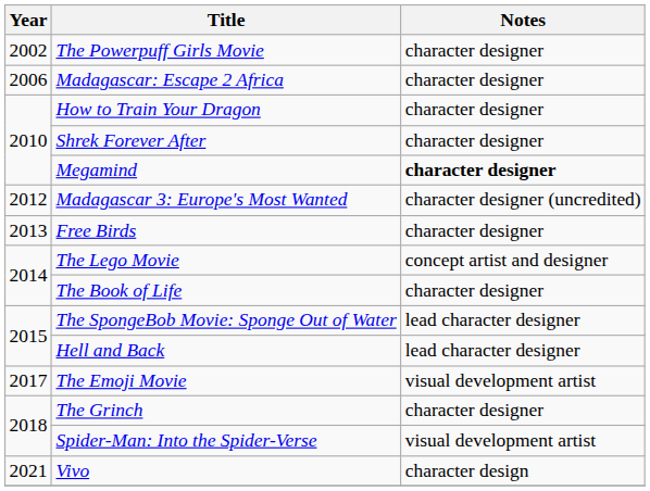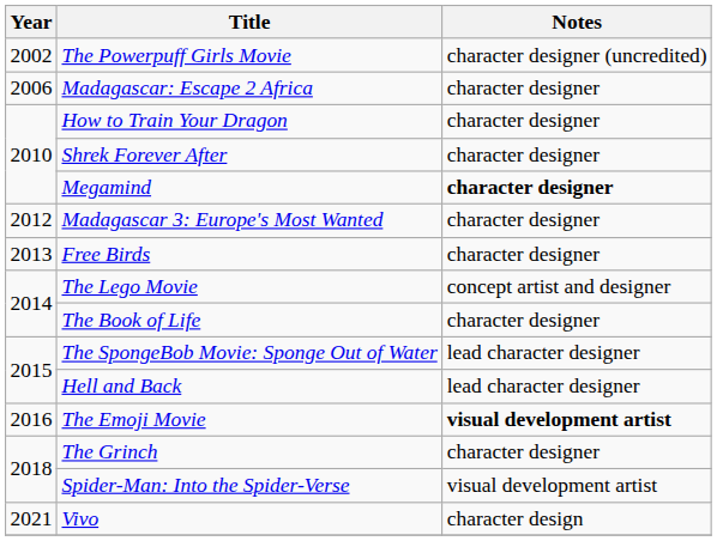The Powerpuff Girls Movie | Notes: character designer -> character designer (uncredited)
Madagascar 3: Europe's Most Wanted | Notes: character designer (uncredited) -> character designer
The Emoji Movie | Year: 2017 -> 2016
The Emoji Movie | Notes: normal -> bold
